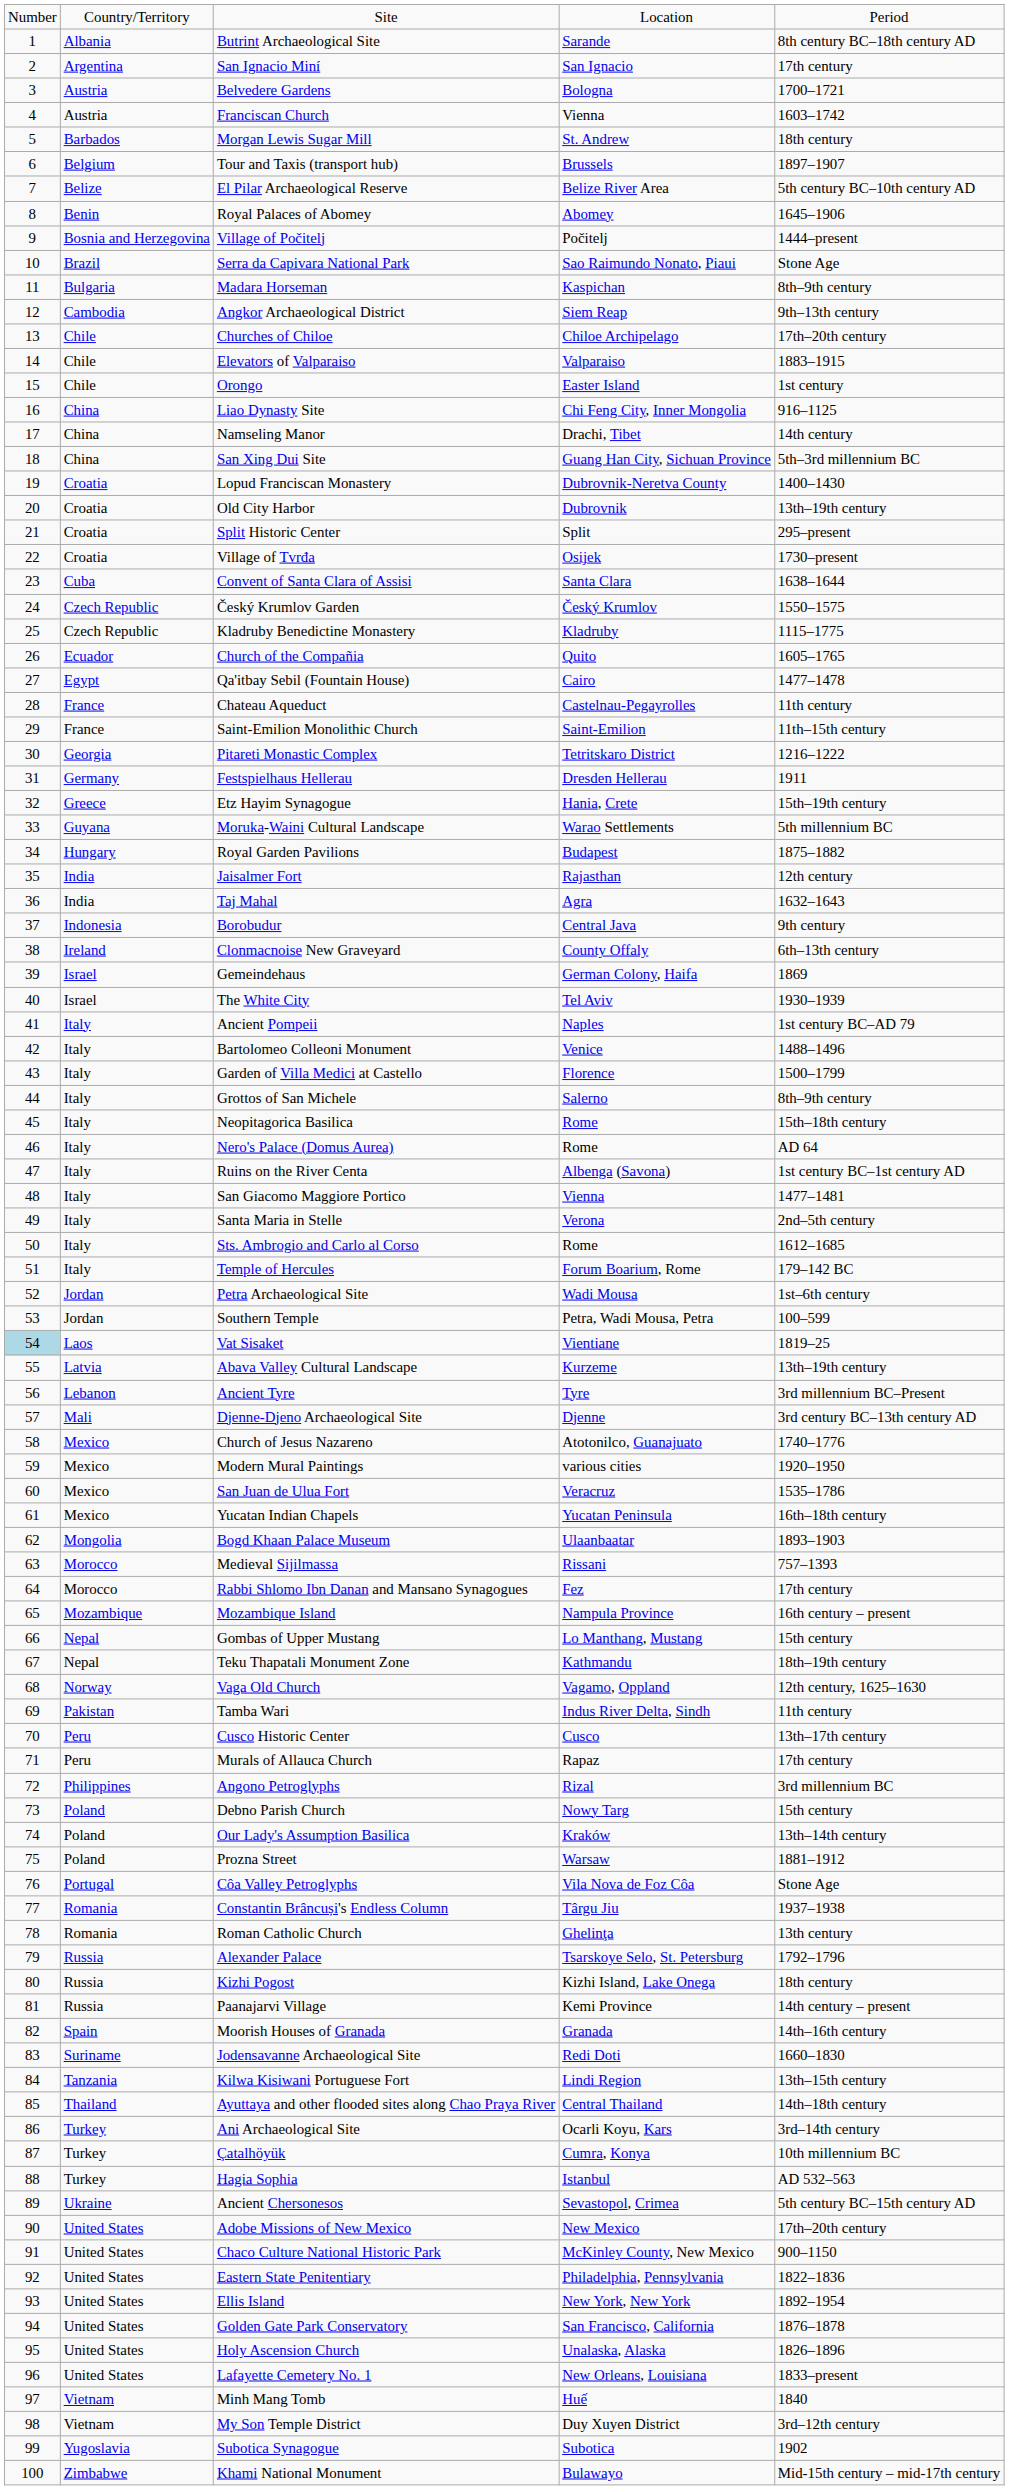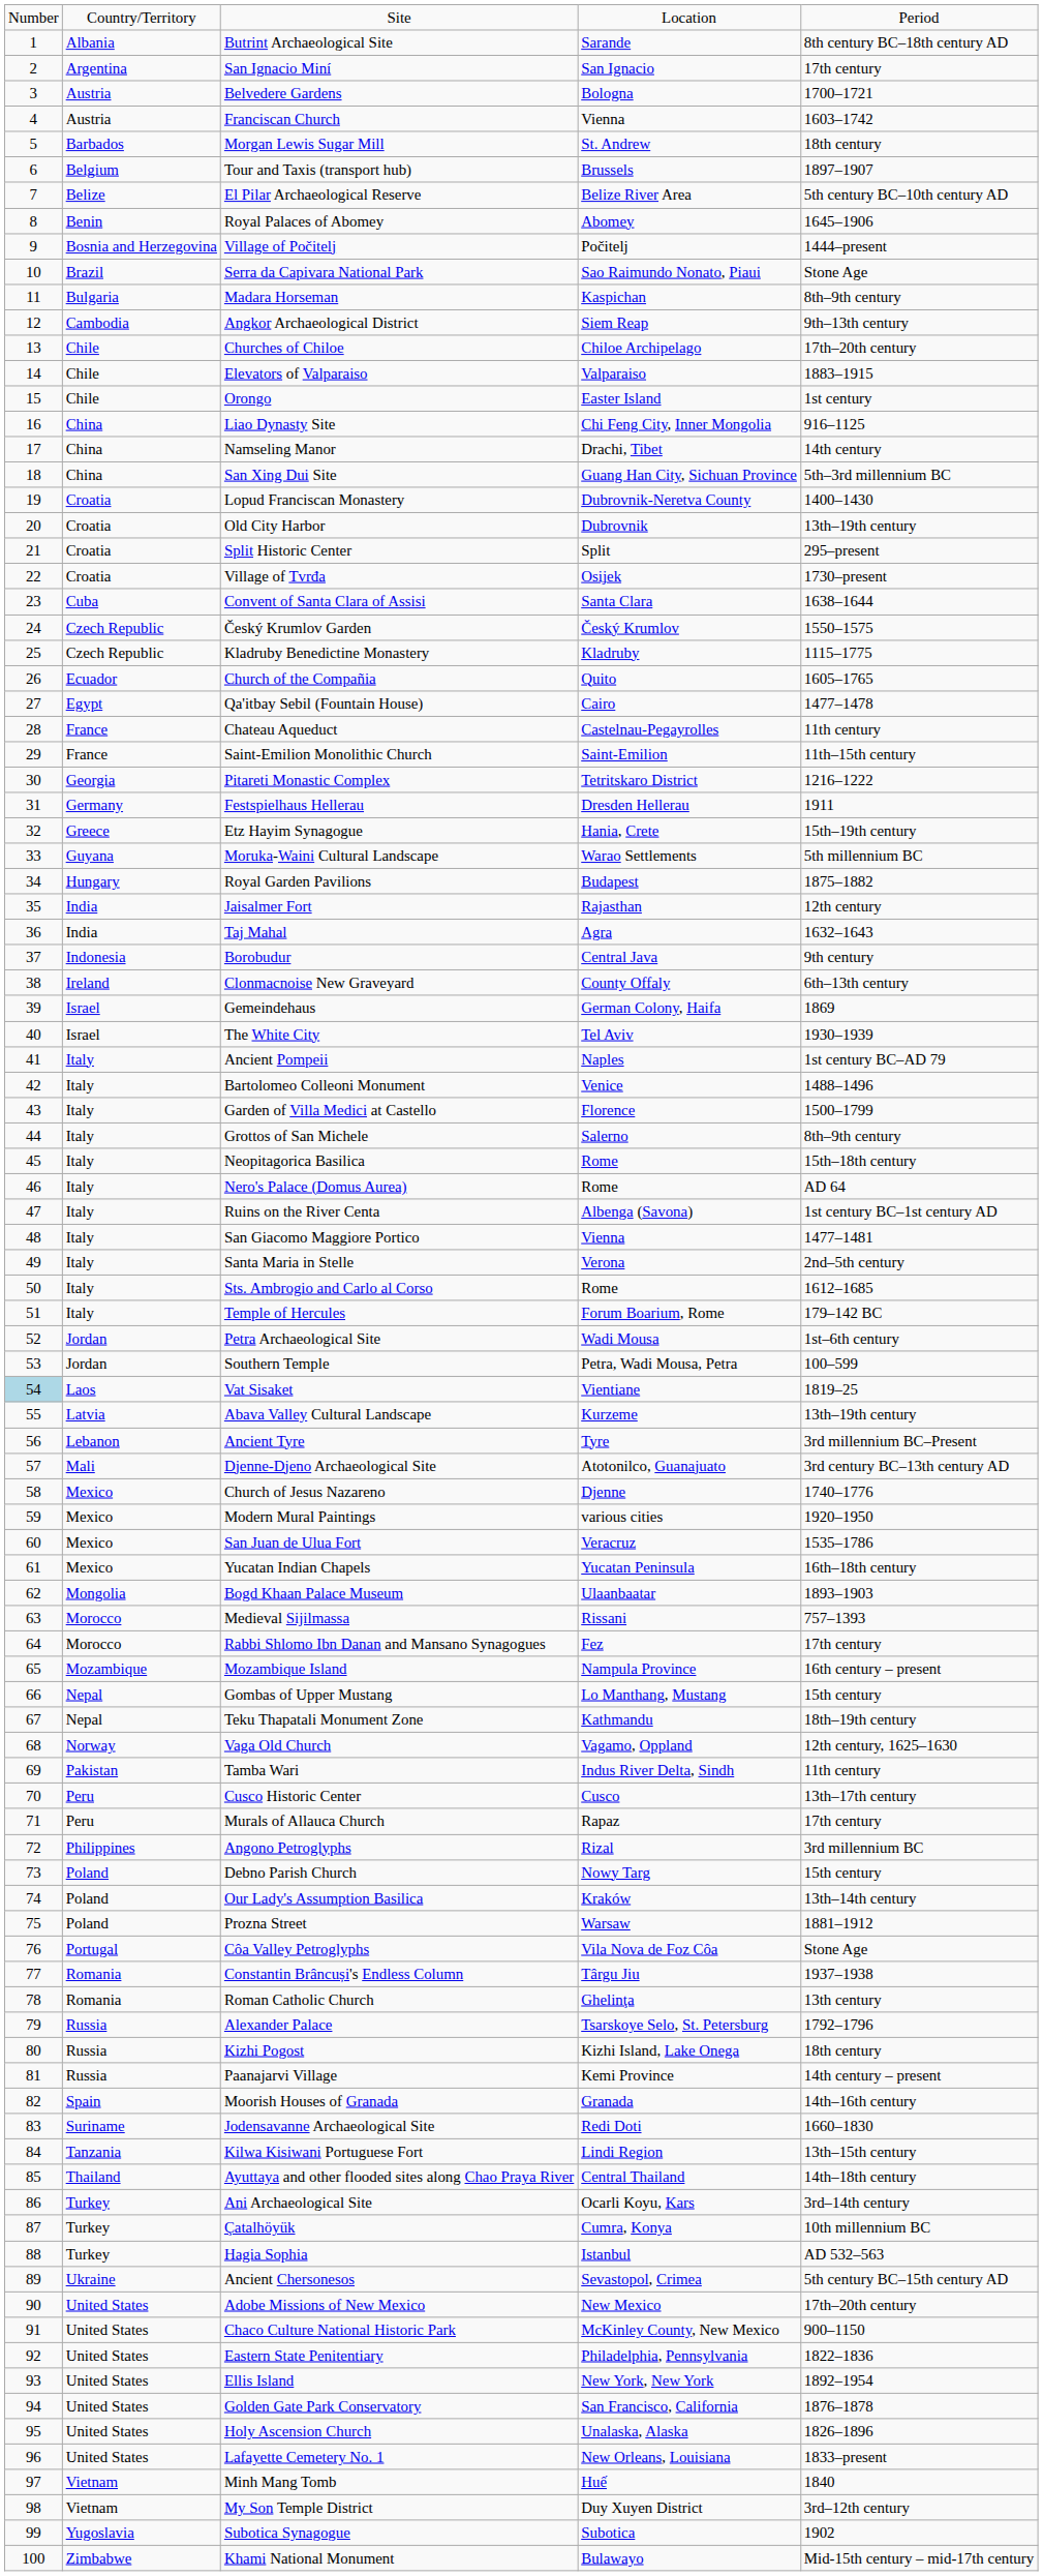Djenne-Djeno Archaeological Site | column 4: Djenne -> Atotonilco, Guanajuato
Church of Jesus Nazareno | column 4: Atotonilco, Guanajuato -> Djenne
